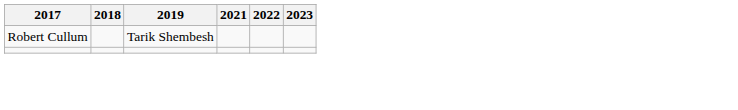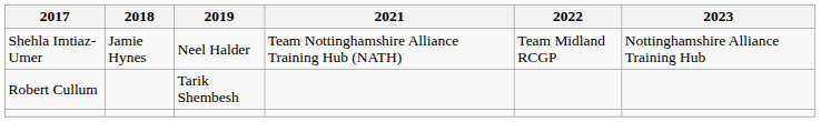+ row: Shehla Imtiaz-Umer | Jamie Hynes | Neel Halder | Team Nottinghamshire Alliance Training Hub (NATH) | Team Midland RCGP | Nottinghamshire Alliance Training Hub
